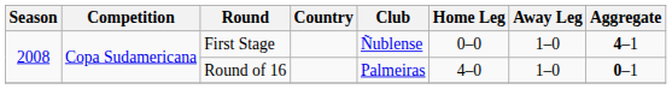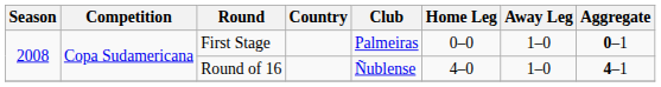First Stage | Club: Ñublense -> Palmeiras
First Stage | Aggregate: 4–1 -> 0–1
Round of 16 | Club: Palmeiras -> Ñublense
Round of 16 | Aggregate: 0–1 -> 4–1
